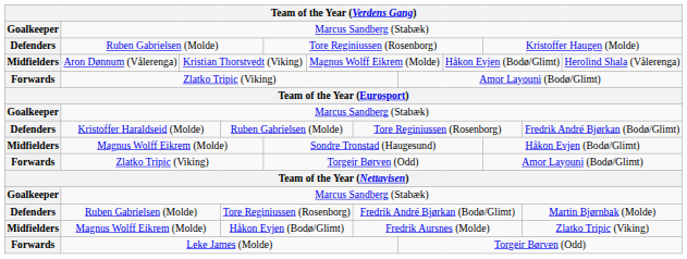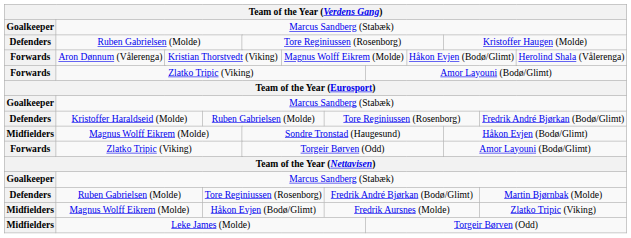Aron Dønnum (Vålerenga) | column 1: Midfielders -> Forwards
Leke James (Molde) | column 1: Forwards -> Midfielders
